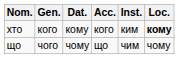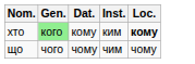- column: Acc. | кого | що
хто | Gen.: no background -> lightgreen background
